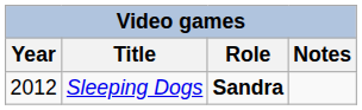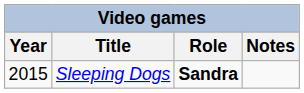Sleeping Dogs | Year: 2012 -> 2015
